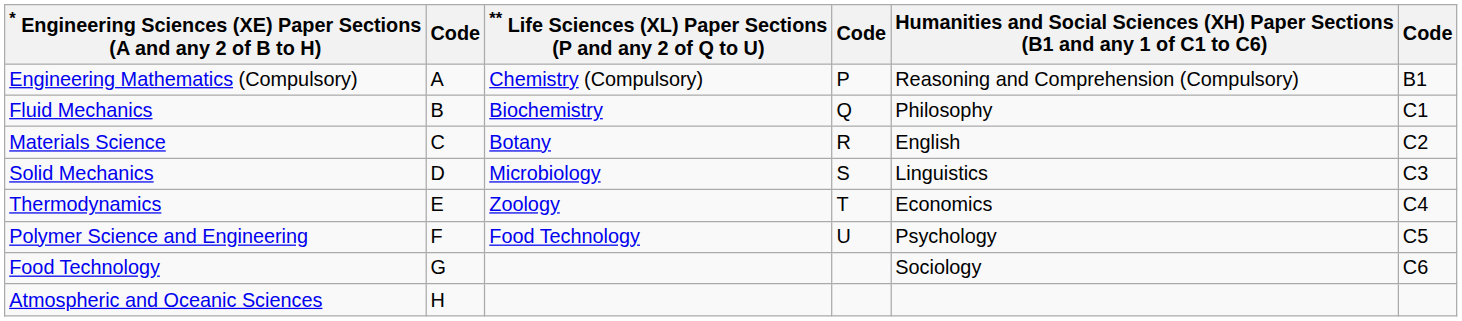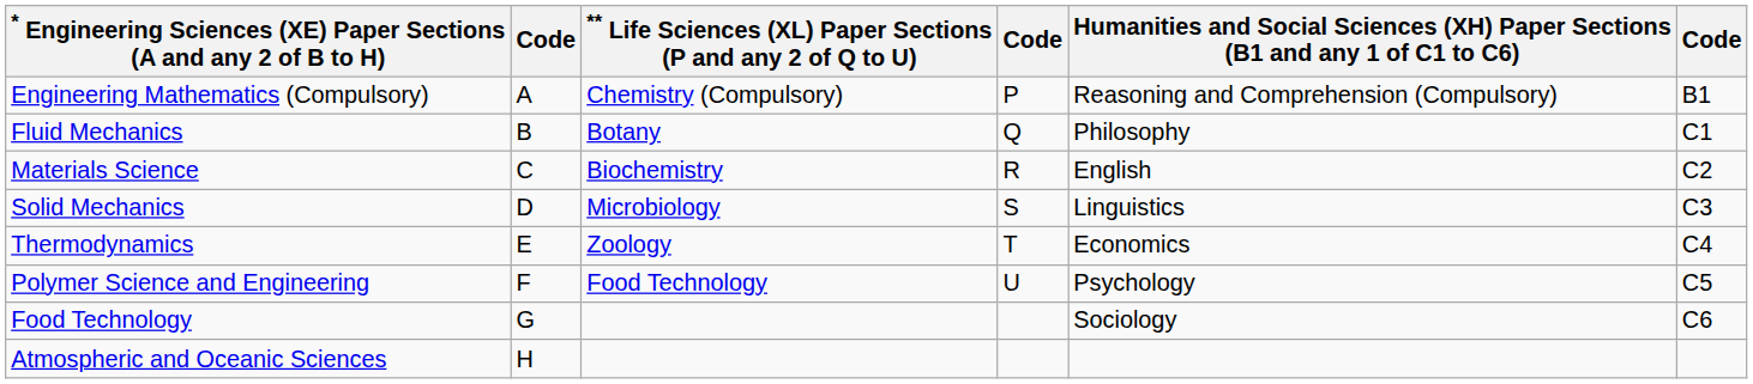Fluid Mechanics | ** Life Sciences (XL) Paper Sections (P and any 2 of Q to U): Biochemistry -> Botany
Materials Science | ** Life Sciences (XL) Paper Sections (P and any 2 of Q to U): Botany -> Biochemistry
